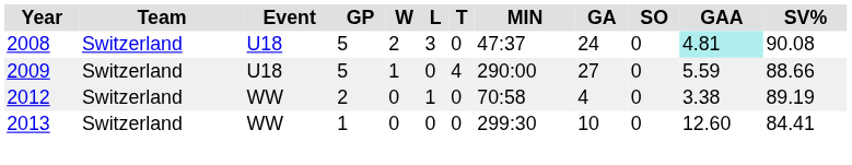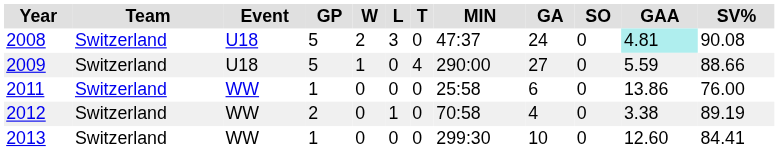+ row: 2011 | Switzerland | WW | 1 | 0 | 0 | 0 | 25:58 | 6 | 0 | 13.86 | 76.00
